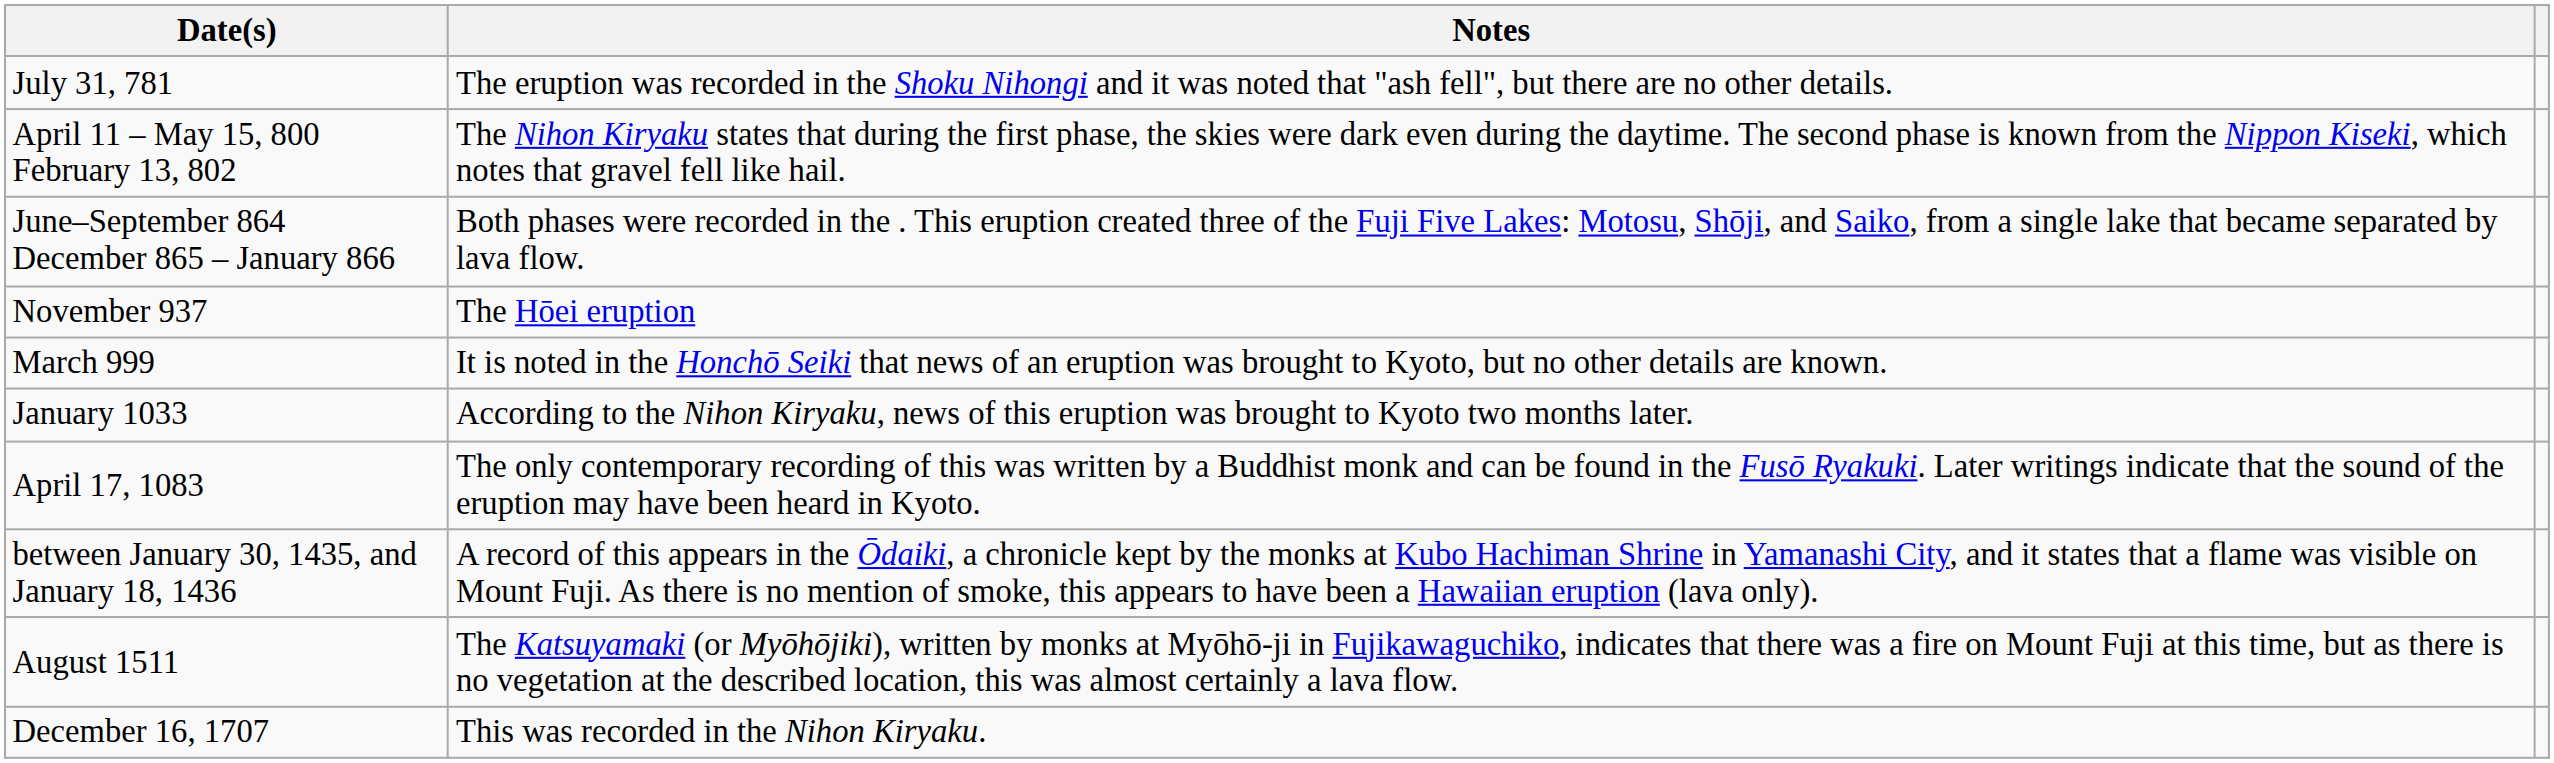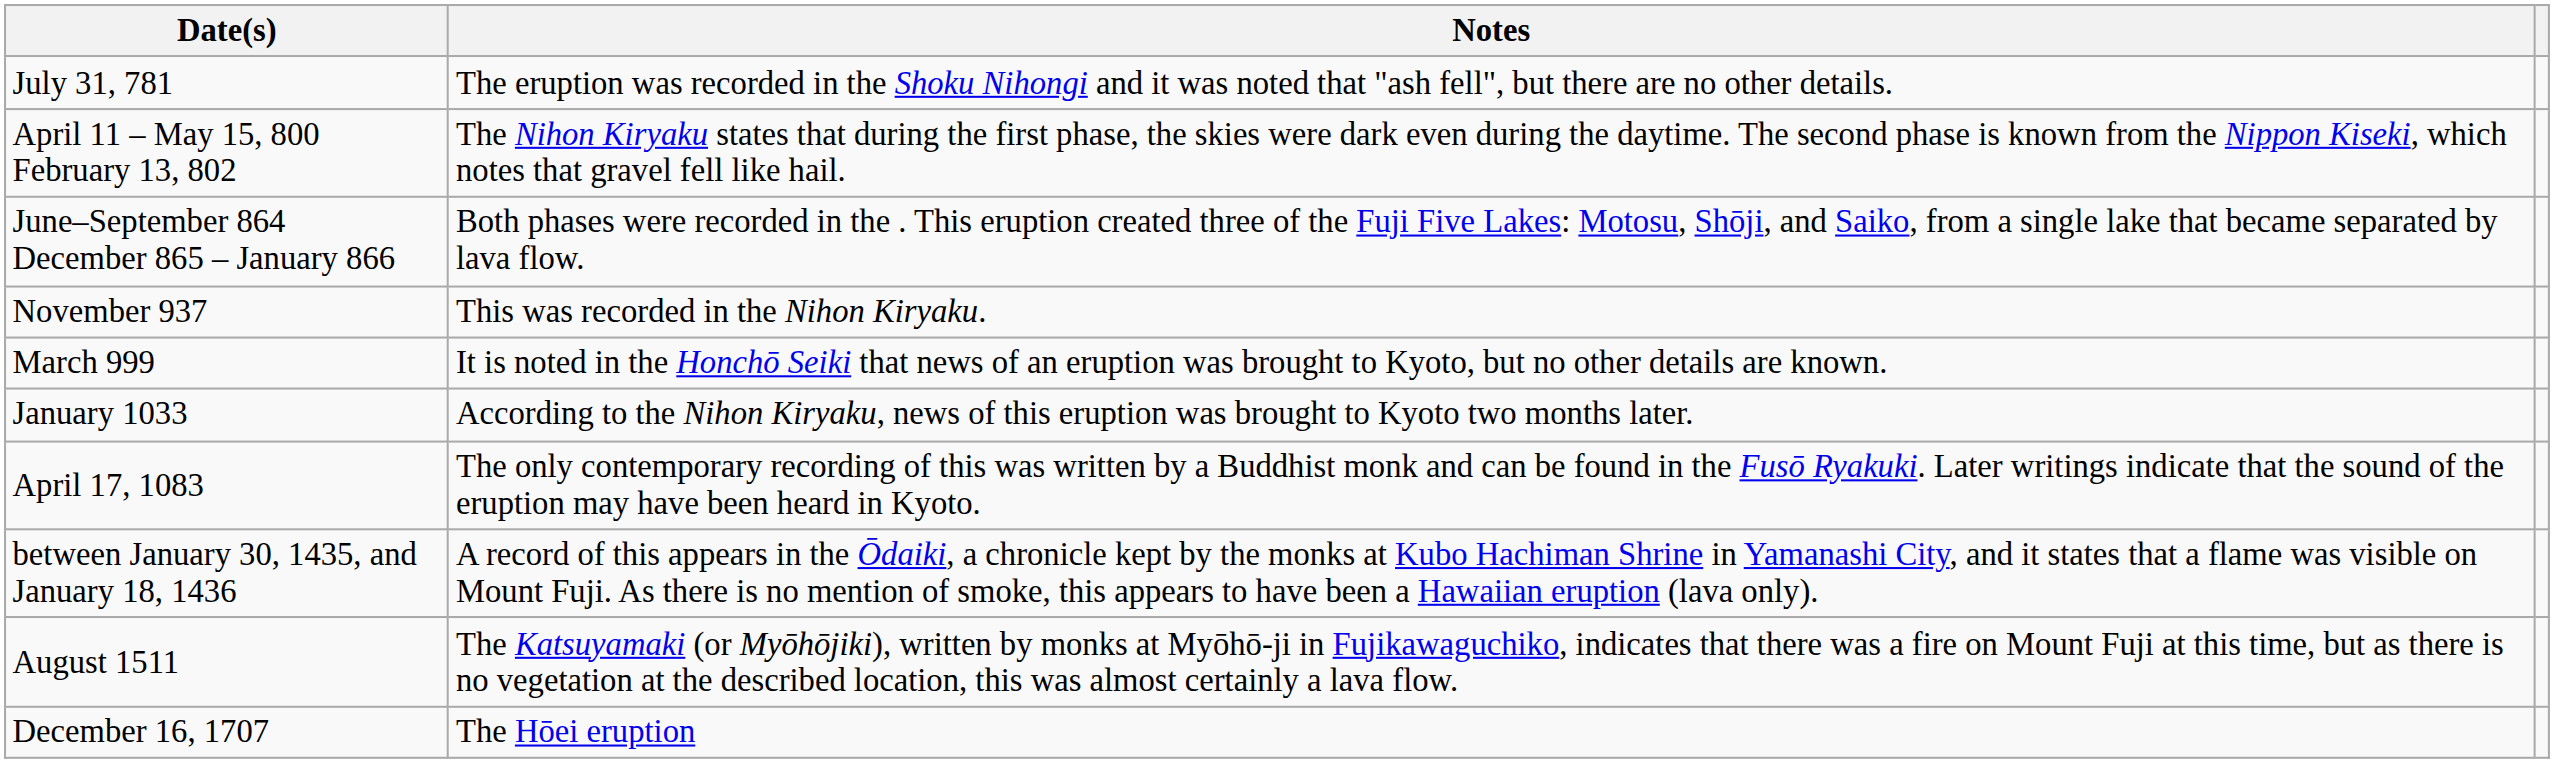November 937 | Notes: The Hōei eruption -> This was recorded in the Nihon Kiryaku.
December 16, 1707 | Notes: This was recorded in the Nihon Kiryaku. -> The Hōei eruption
